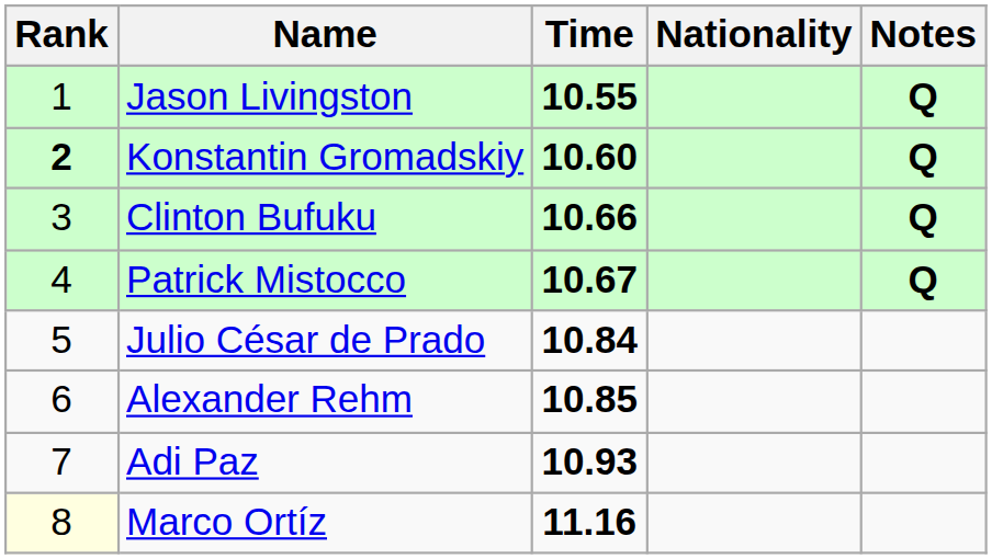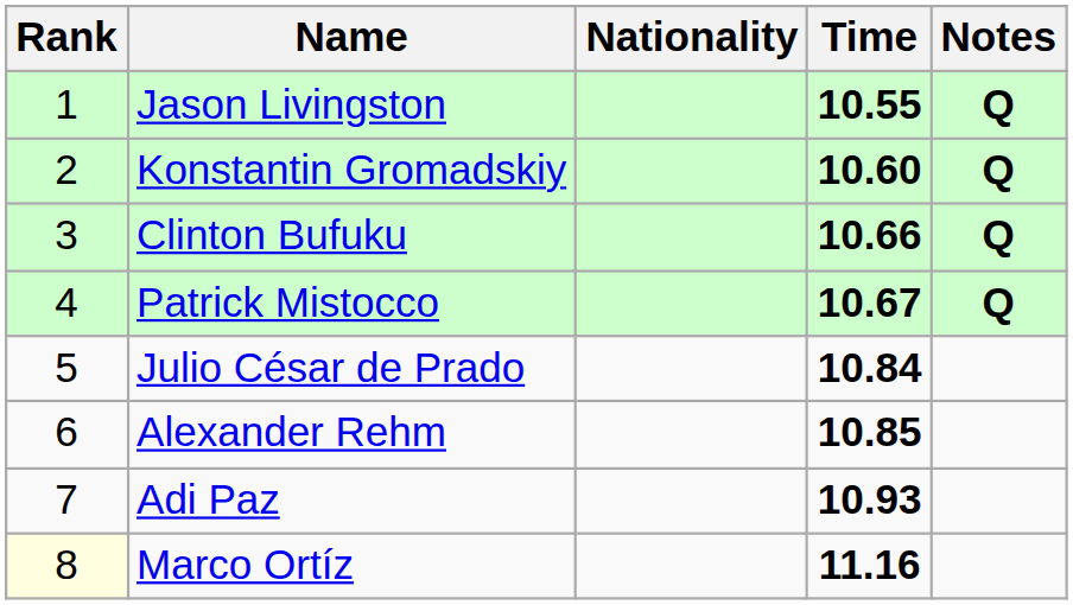columns swapped: Nationality <-> Time
Konstantin Gromadskiy | Rank: bold -> normal
